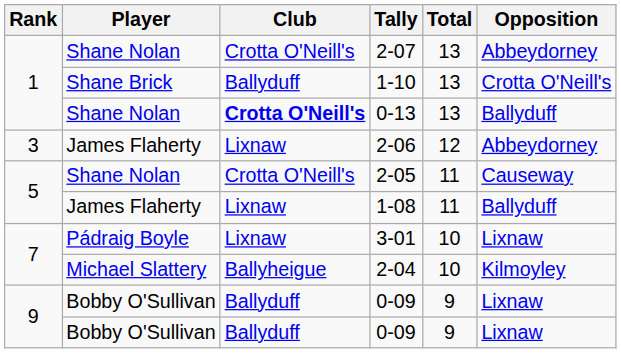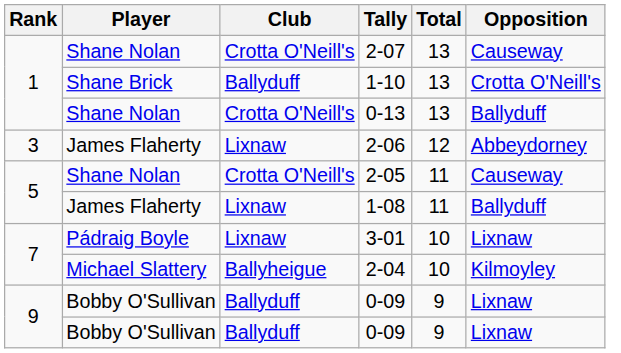2-07 | Opposition: Abbeydorney -> Causeway
0-13 | Club: bold -> normal
